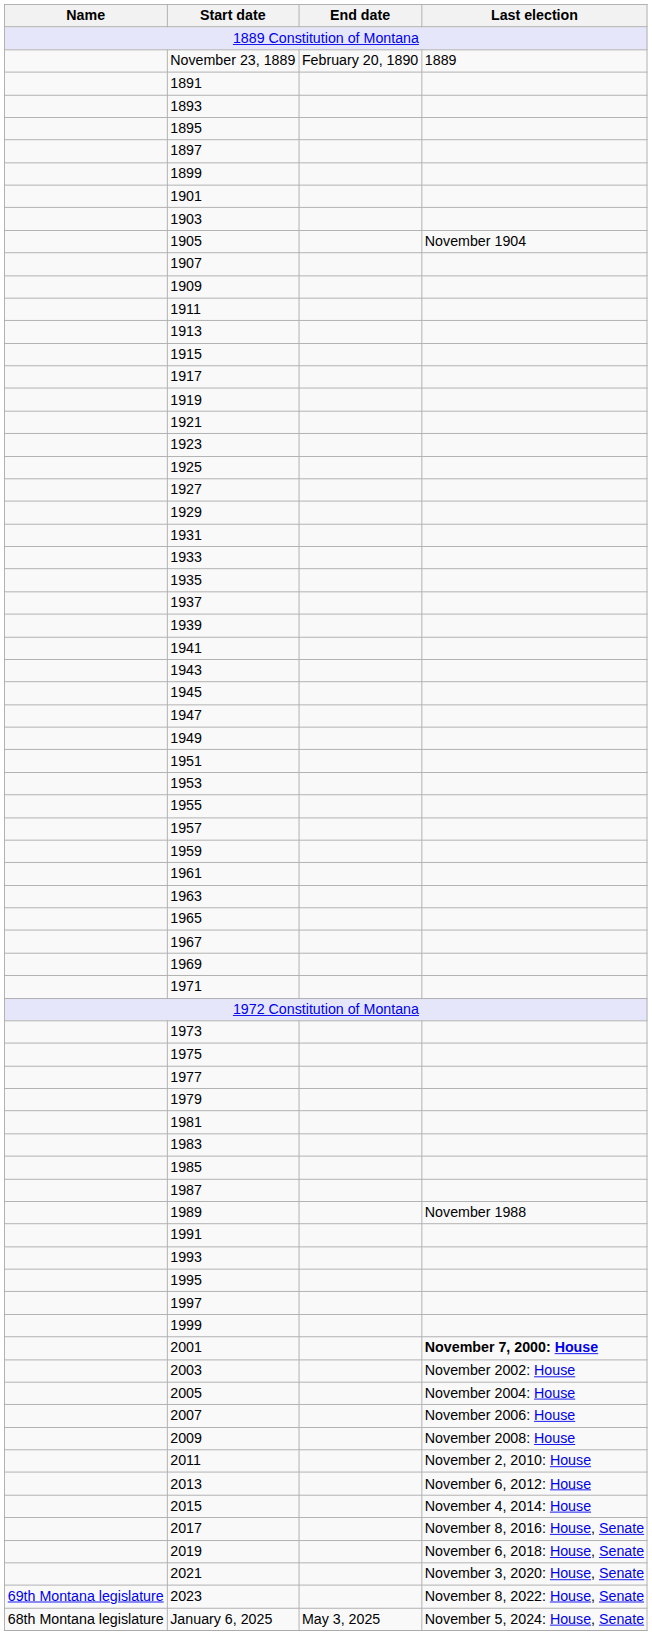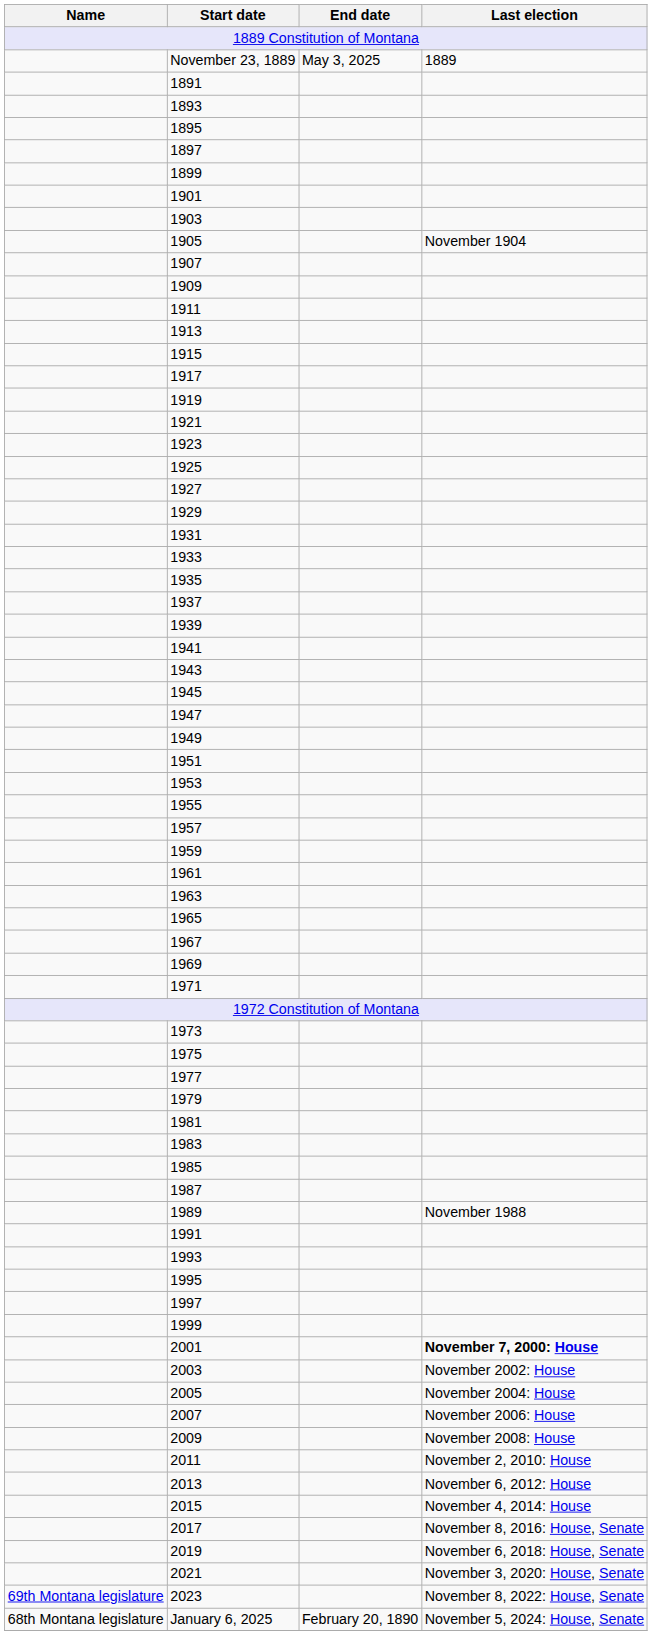November 23, 1889 | End date: February 20, 1890 -> May 3, 2025
January 6, 2025 | End date: May 3, 2025 -> February 20, 1890
